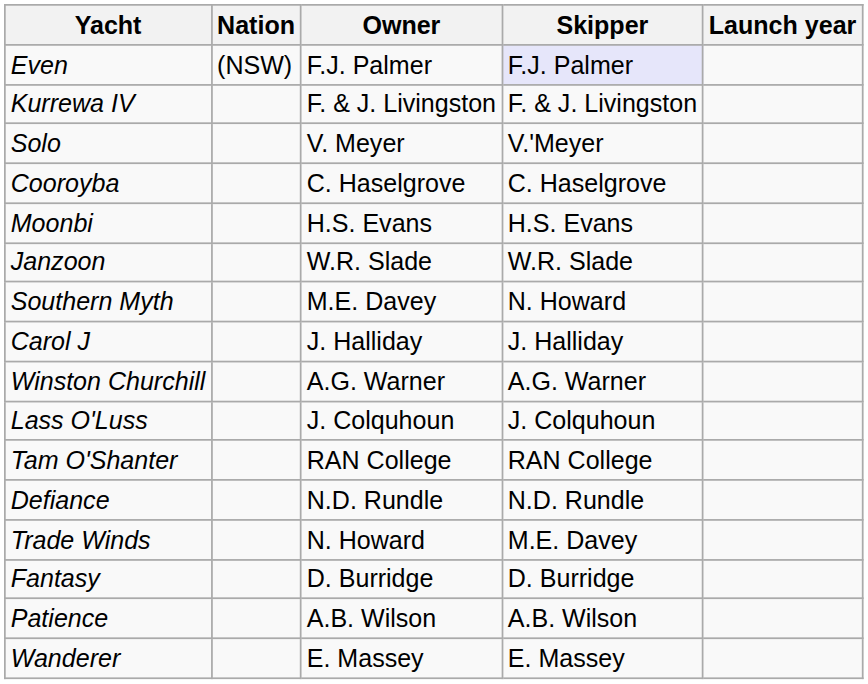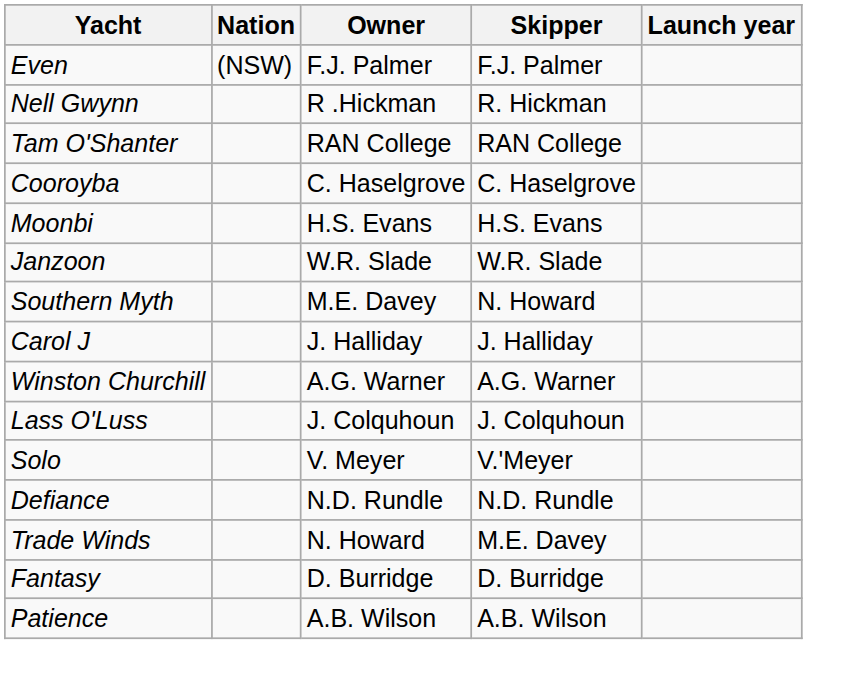Even | Skipper: lavender background -> no background
- row: Kurrewa IV | F. & J. Livingston | F. & J. Livingston
+ row: Nell Gwynn | R .Hickman | R. Hickman
rows swapped: Solo <-> Tam O'Shanter
- row: Wanderer | E. Massey | E. Massey
